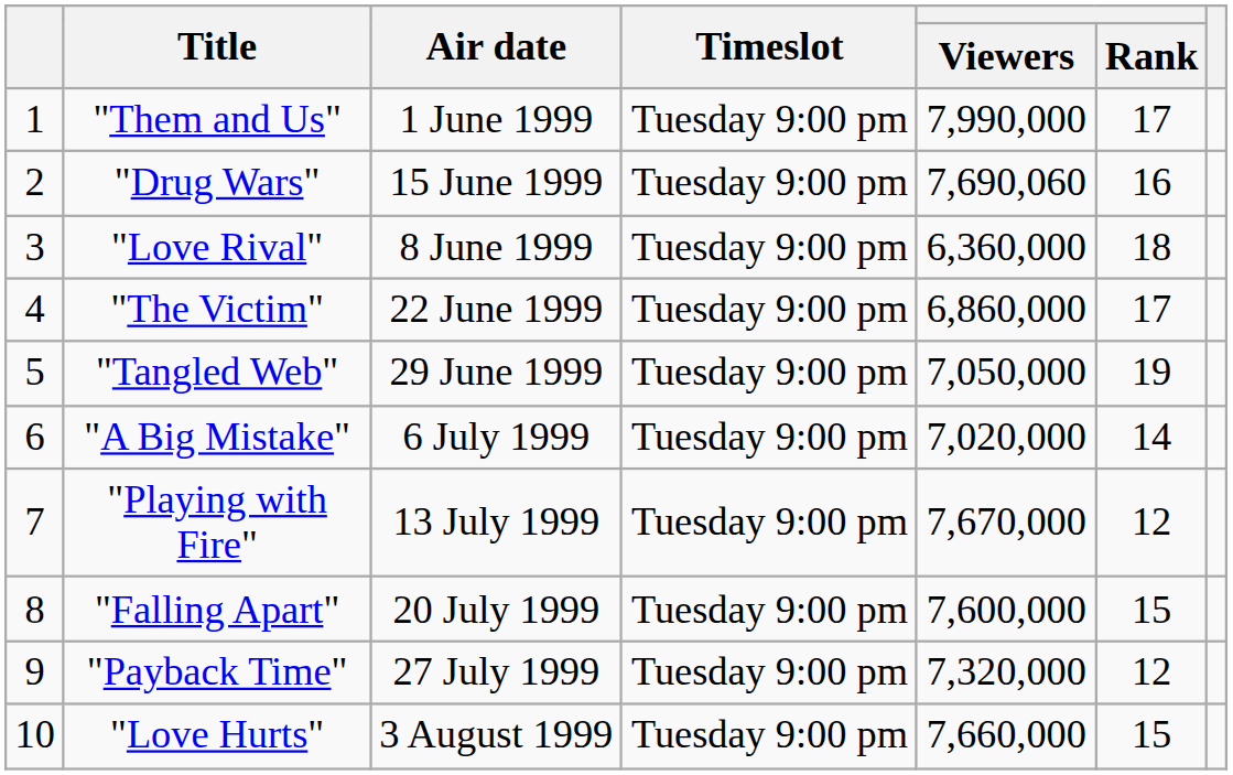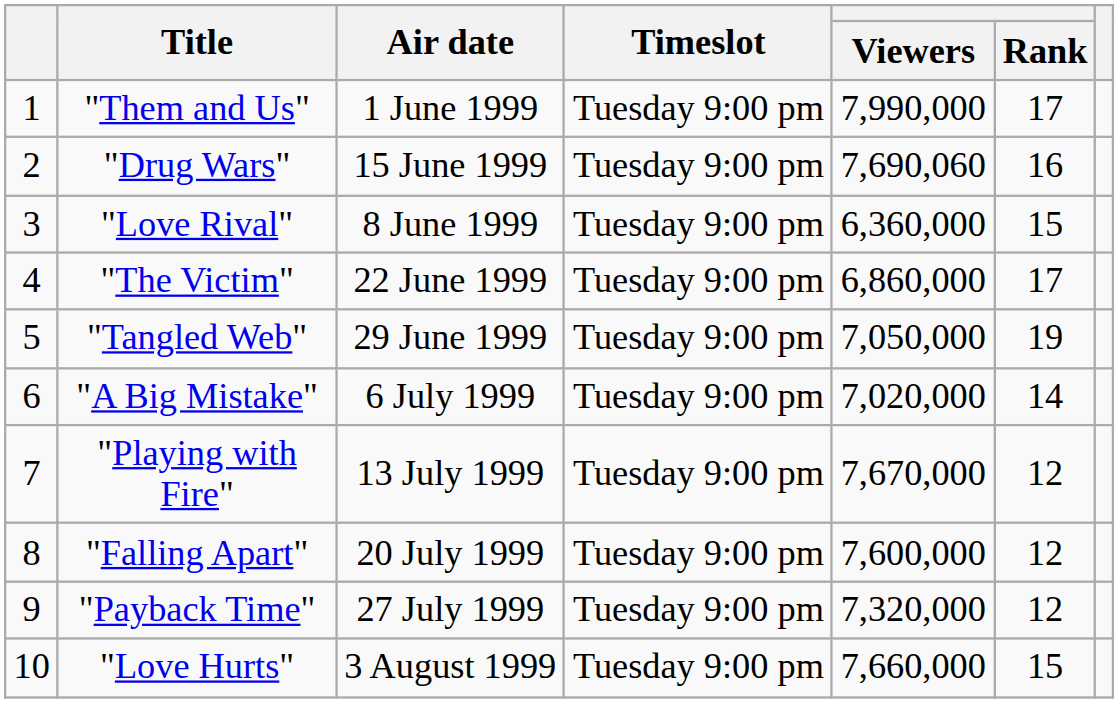"Love Rival" | Rank: 18 -> 15
"Falling Apart" | Rank: 15 -> 12
